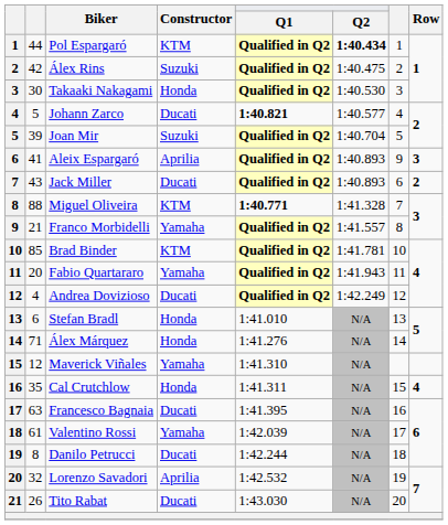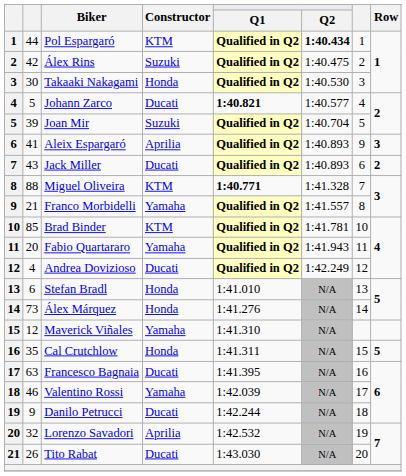Álex Márquez | column 2: 71 -> 73
Cal Crutchlow | Row: 4 -> 5
Valentino Rossi | column 2: 61 -> 46
Danilo Petrucci | column 2: 8 -> 9
